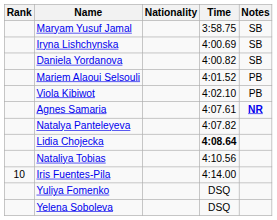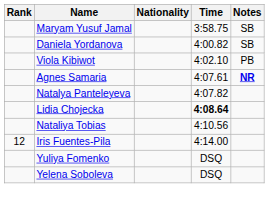- row: Iryna Lishchynska | 4:00.69 | SB
- row: Mariem Alaoui Selsouli | 4:01.52 | PB
Iris Fuentes-Pila | Rank: 10 -> 12
